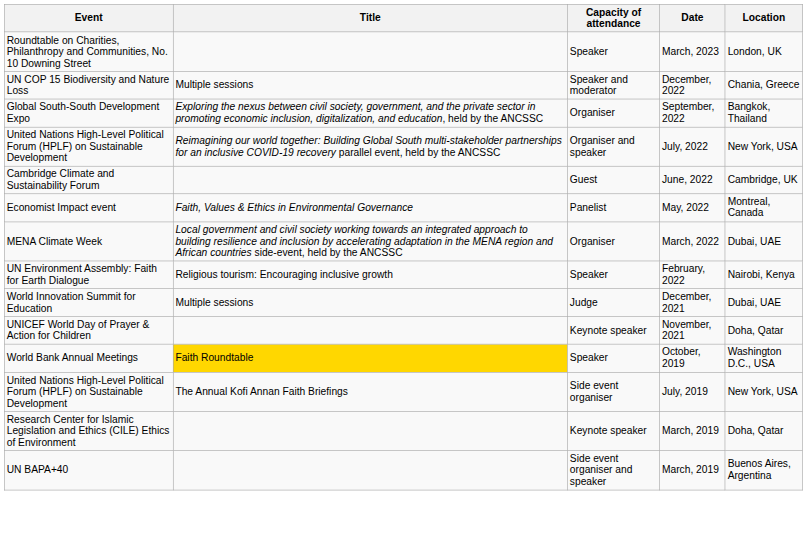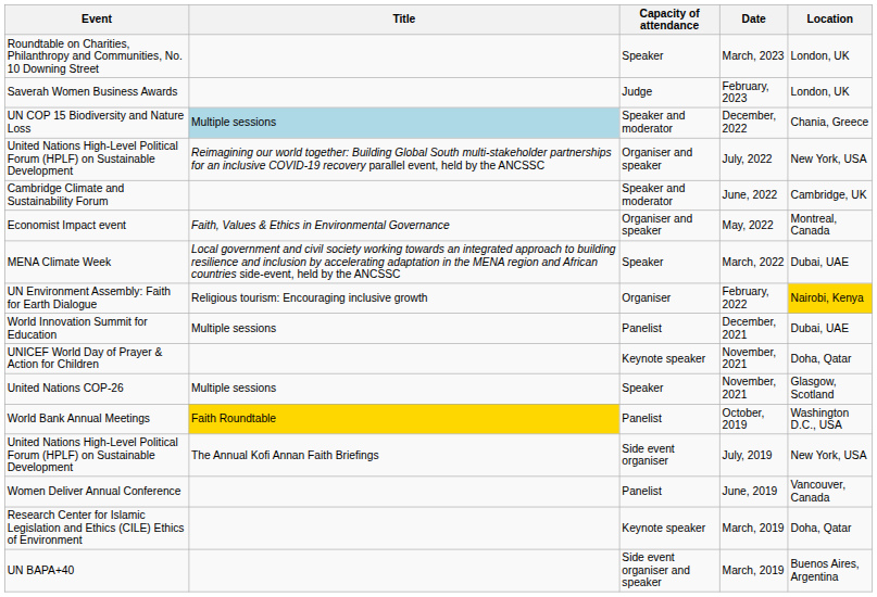+ row: Saverah Women Business Awards | Judge | February, 2023 | London, UK
UN COP 15 Biodiversity and Nature Loss | Title: no background -> lightblue background
- row: Global South-South Development Expo | Exploring the nexus between civil society, government, and the private sector in promoting economic inclusion, digitalization, and education, held by the ANCSSC | Organiser | September, 2022 | Bangkok, Thailand
Cambridge Climate and Sustainability Forum | Capacity of attendance: Guest -> Speaker and moderator
Economist Impact event | Capacity of attendance: Panelist -> Organiser and speaker
MENA Climate Week | Capacity of attendance: Organiser -> Speaker
UN Environment Assembly: Faith for Earth Dialogue | Capacity of attendance: Speaker -> Organiser
UN Environment Assembly: Faith for Earth Dialogue | Location: no background -> gold background
World Innovation Summit for Education | Capacity of attendance: Judge -> Panelist
+ row: United Nations COP-26 | Multiple sessions | Speaker | November, 2021 | Glasgow, Scotland
World Bank Annual Meetings | Capacity of attendance: Speaker -> Panelist
+ row: Women Deliver Annual Conference | Panelist | June, 2019 | Vancouver, Canada
